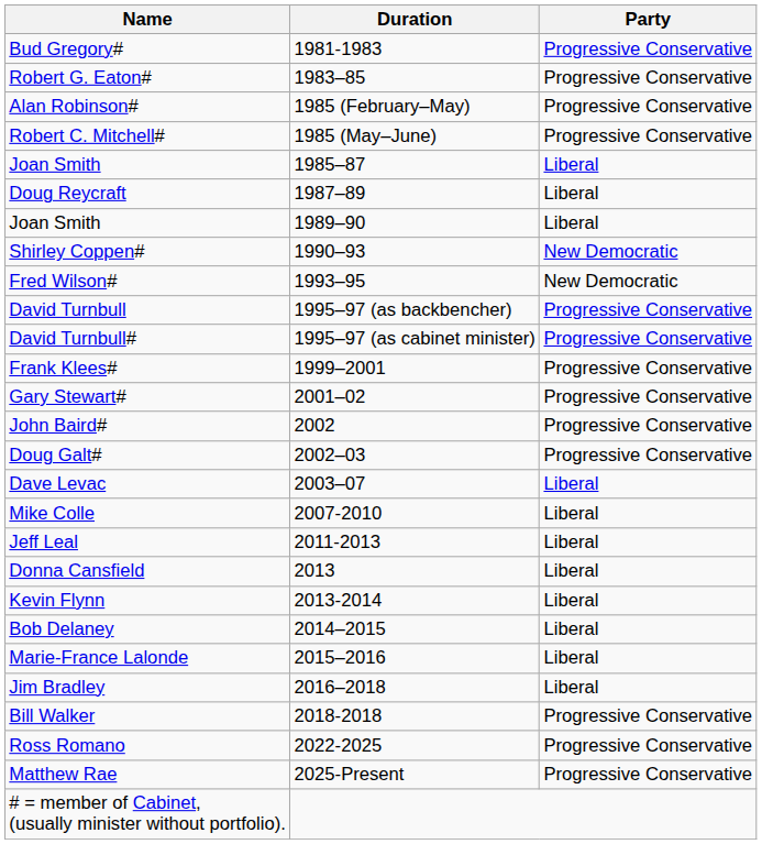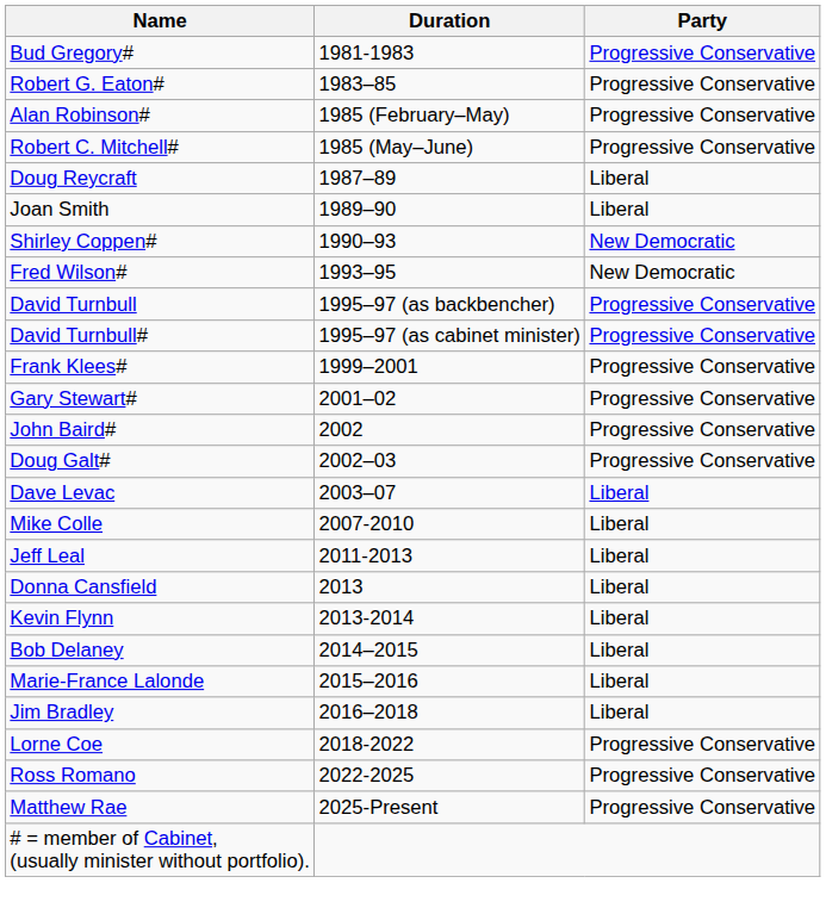- row: Joan Smith | 1985–87 | Liberal
- row: Bill Walker | 2018-2018 | Progressive Conservative
+ row: Lorne Coe | 2018-2022 | Progressive Conservative
